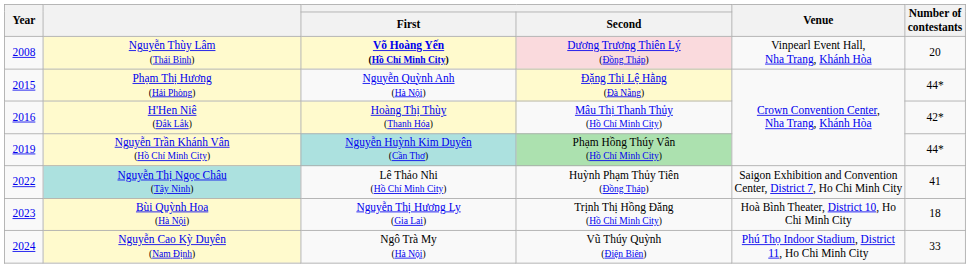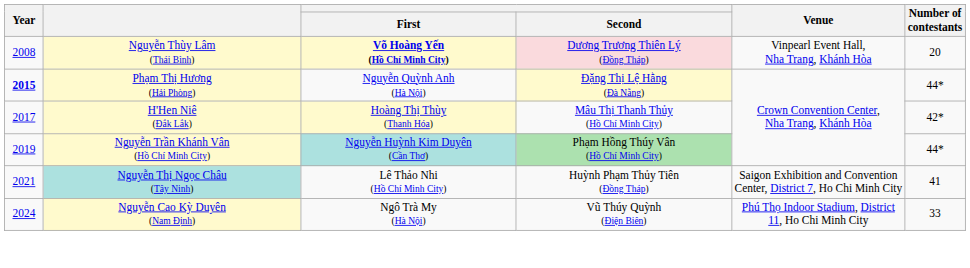Phạm Thị Hương (Hải Phòng) | Year: normal -> bold
H'Hen Niê (Đắk Lắk) | Year: 2016 -> 2017
Nguyễn Thị Ngọc Châu (Tây Ninh) | Year: 2022 -> 2021
- row: 2023 | Bùi Quỳnh Hoa (Hà Nội) | Nguyễn Thị Hương Ly (Gia Lai) | Trịnh Thị Hồng Đăng (Hồ Chí Minh City) | Hoà Bình Theater, District 10, Ho Chi Minh City | 18
